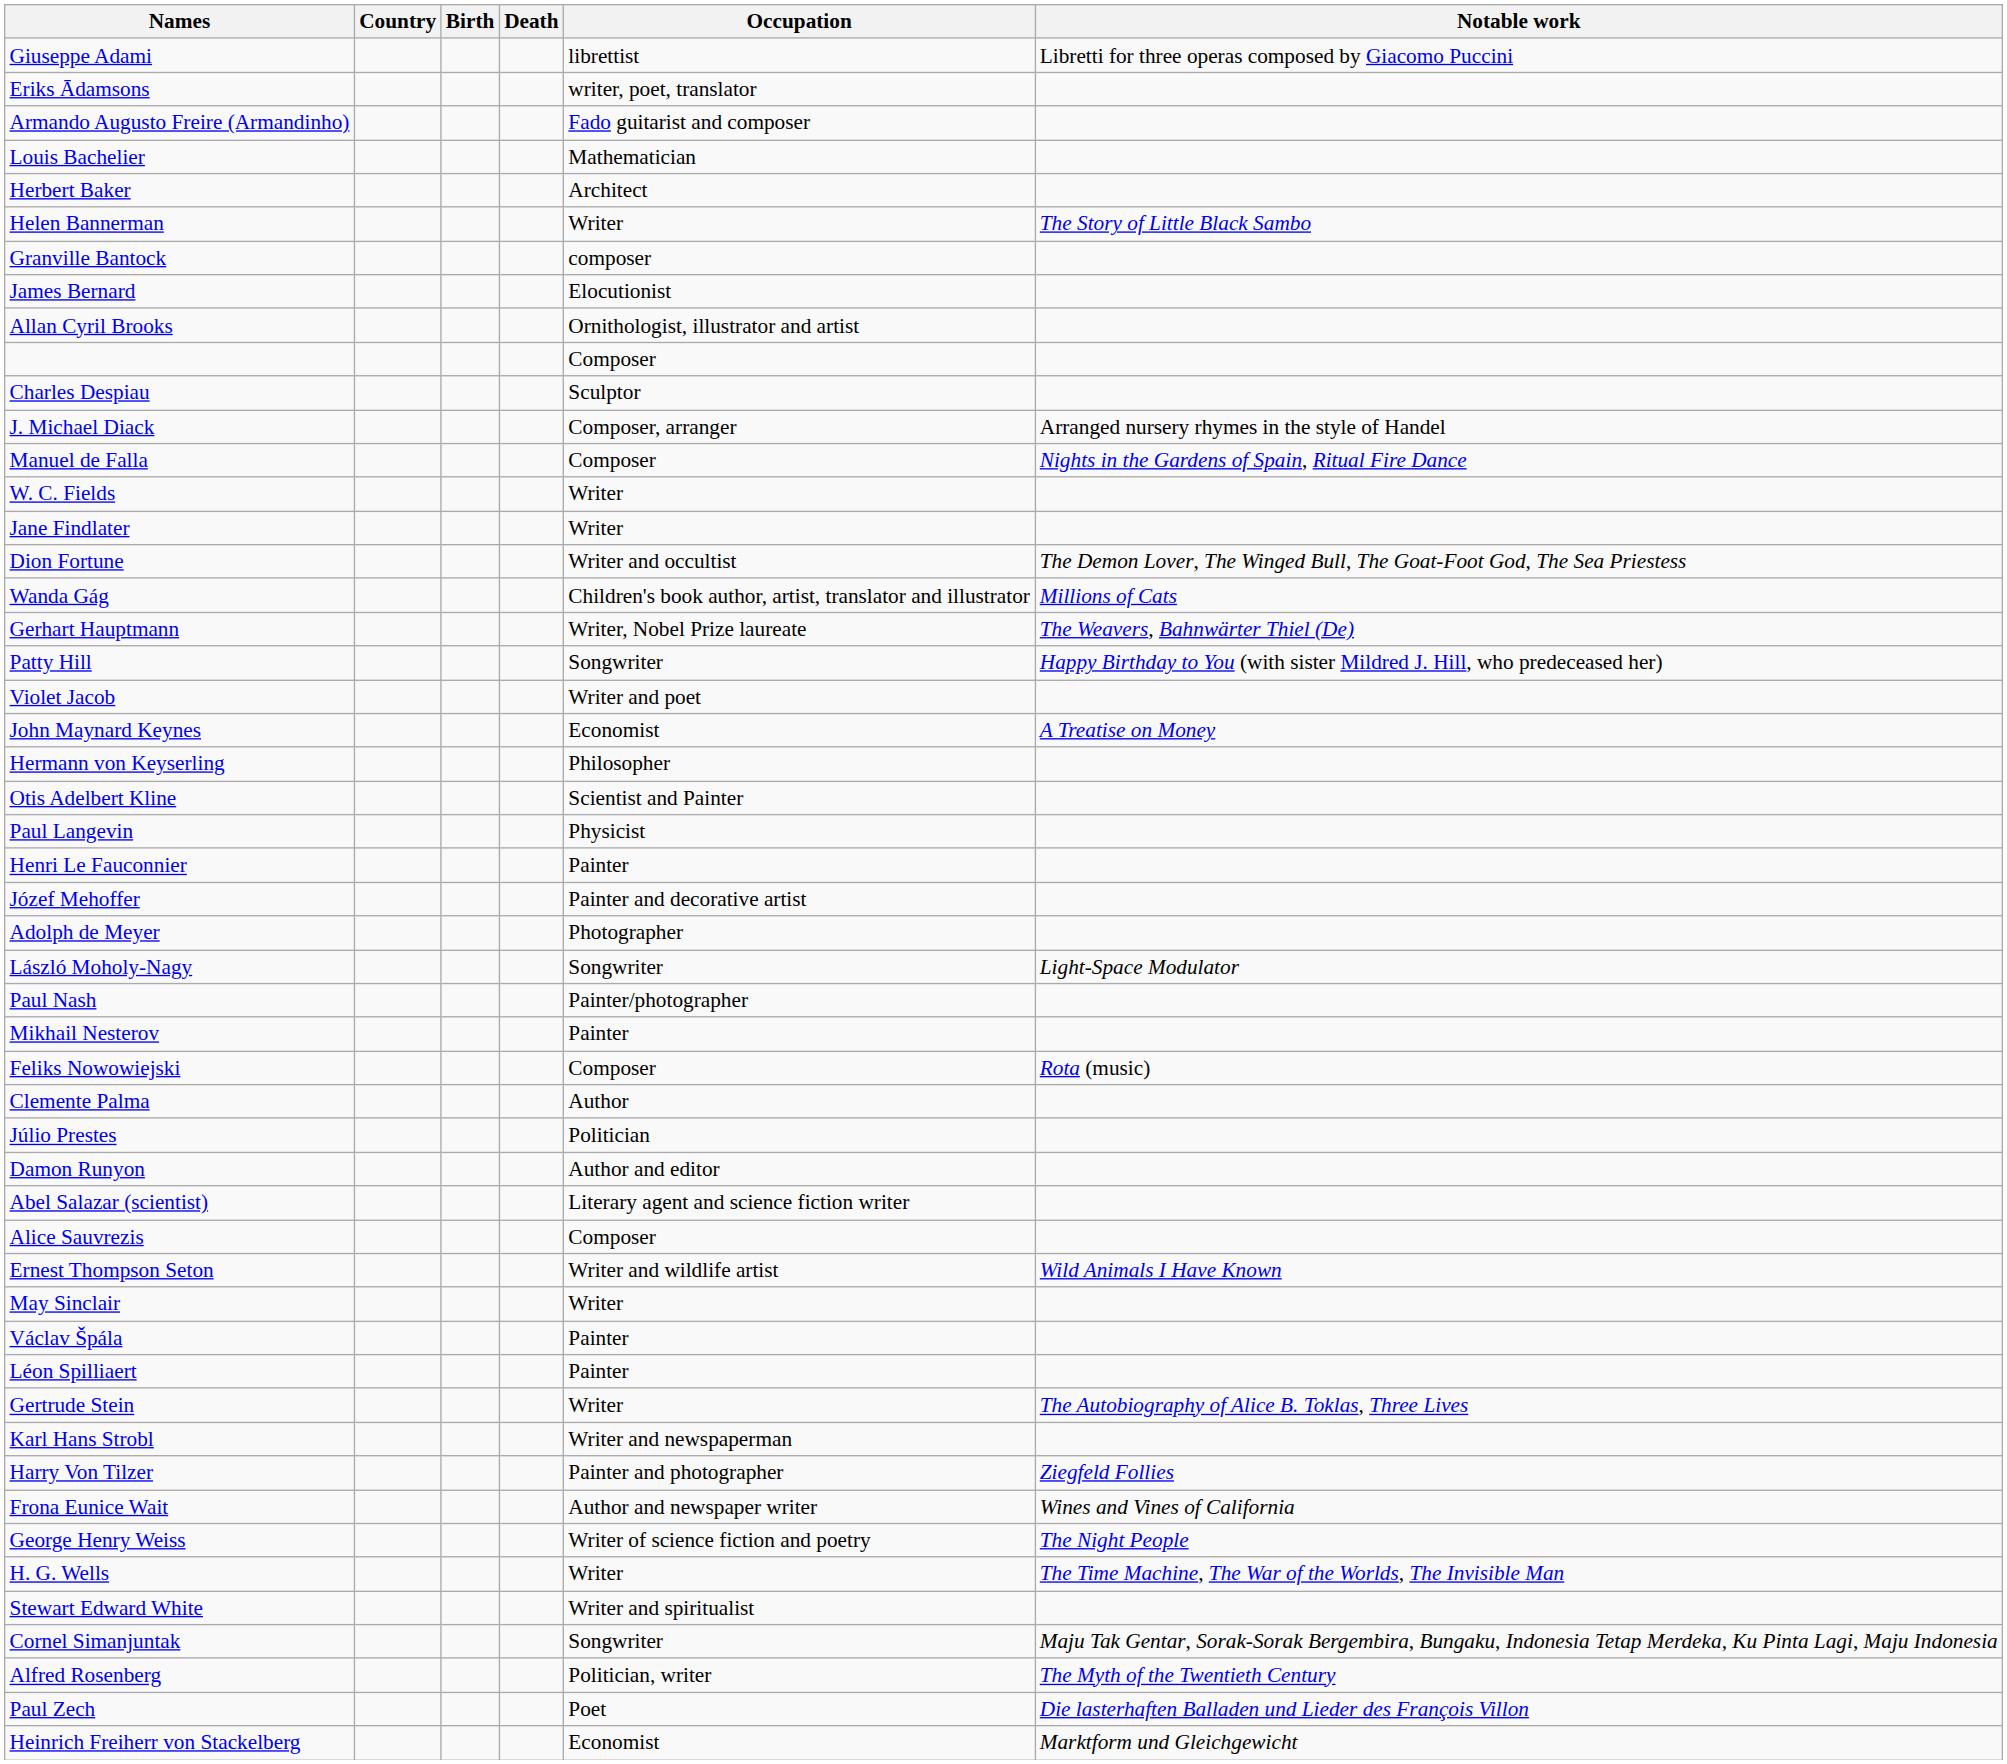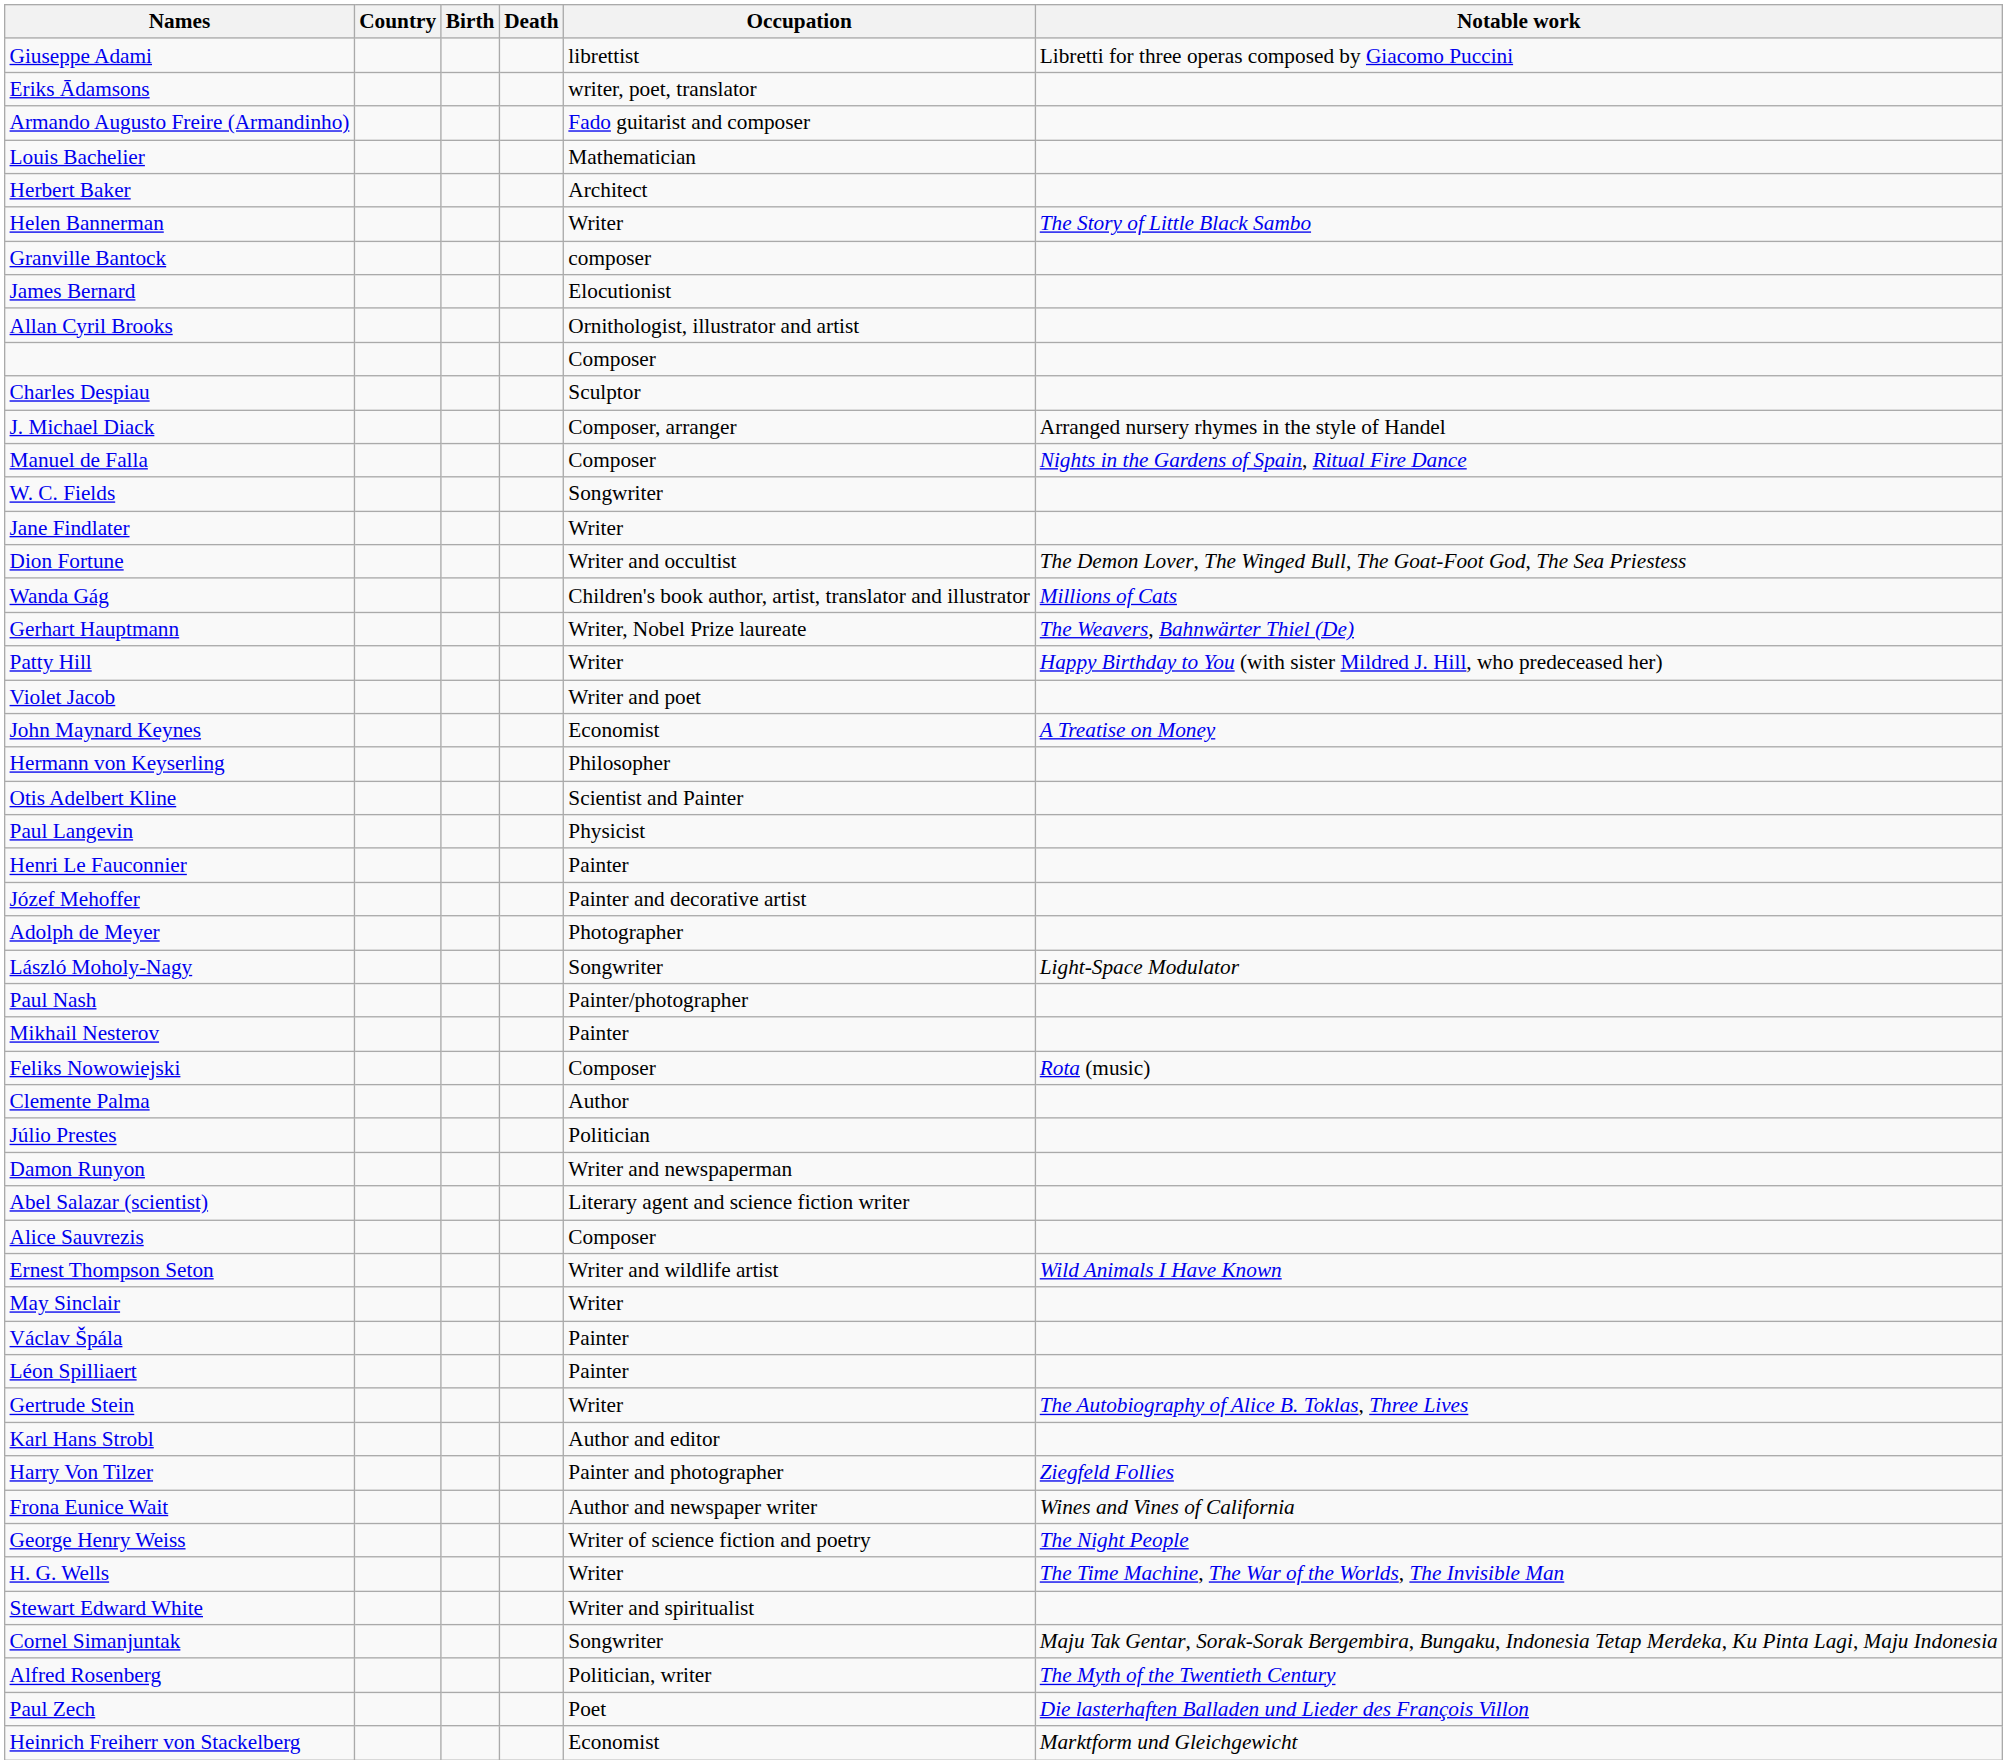W. C. Fields | Occupation: Writer -> Songwriter
Patty Hill | Occupation: Songwriter -> Writer
Damon Runyon | Occupation: Author and editor -> Writer and newspaperman
Karl Hans Strobl | Occupation: Writer and newspaperman -> Author and editor
